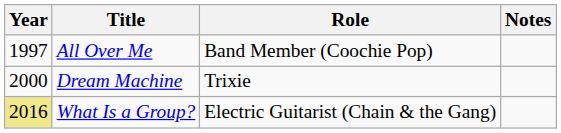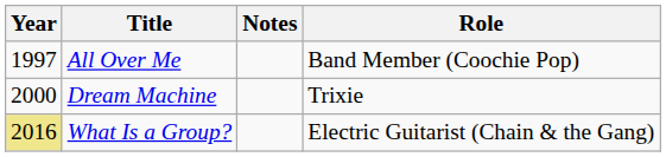columns swapped: Role <-> Notes
